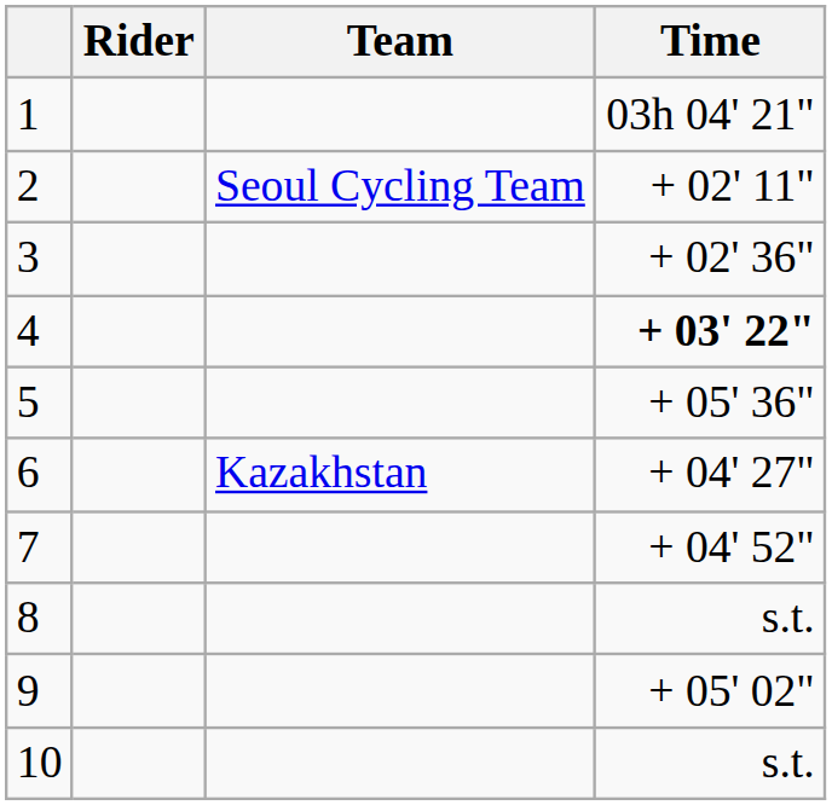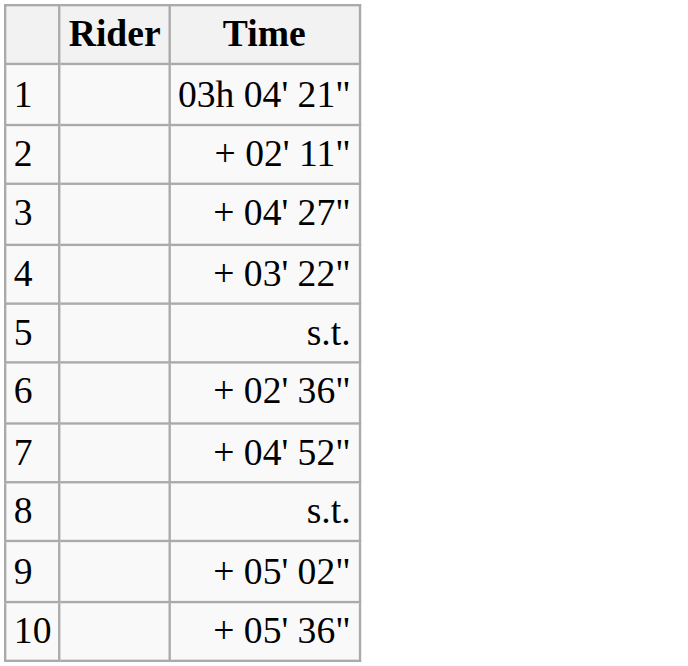- column: Team | Seoul Cycling Team | Kazakhstan
3 | Time: + 02' 36" -> + 04' 27"
4 | Time: bold -> normal
5 | Time: + 05' 36" -> s.t.
6 | Time: + 04' 27" -> + 02' 36"
10 | Time: s.t. -> + 05' 36"
